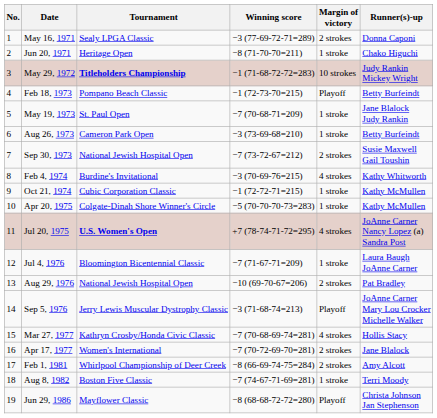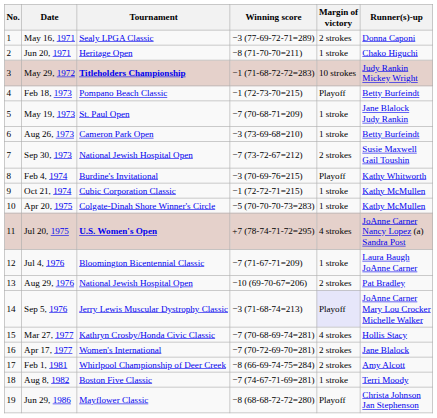Feb 4, 1974 | Margin of victory: 4 strokes -> Playoff
Sep 5, 1976 | Margin of victory: no background -> lavender background
